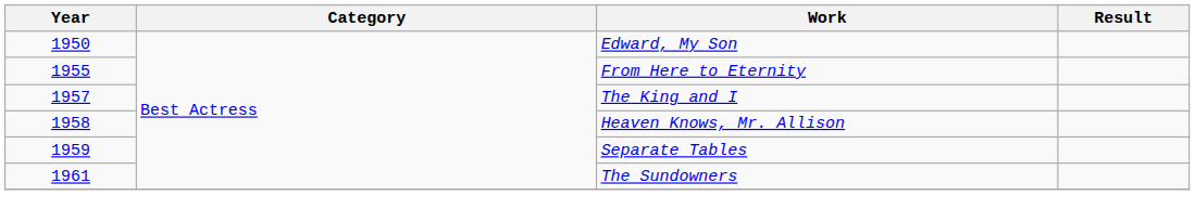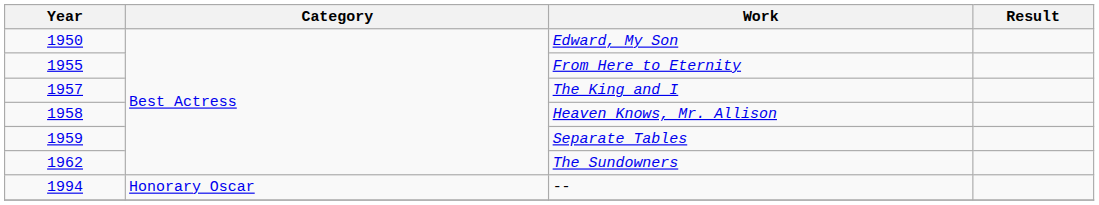The Sundowners | Year: 1961 -> 1962
+ row: 1994 | Honorary Oscar | --
